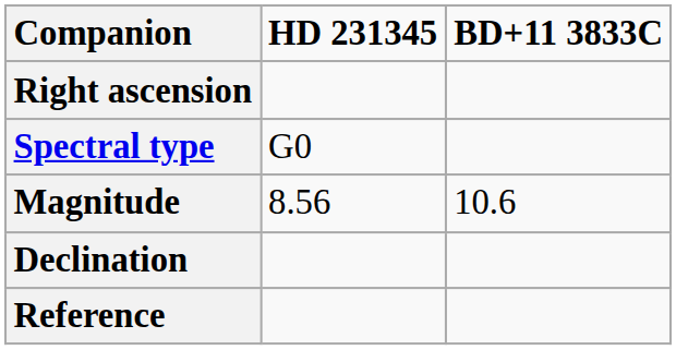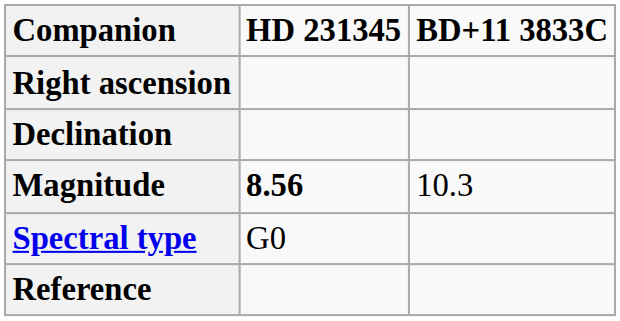rows swapped: Declination <-> Spectral type
Magnitude | HD 231345: normal -> bold
Magnitude | BD+11 3833C: 10.6 -> 10.3
